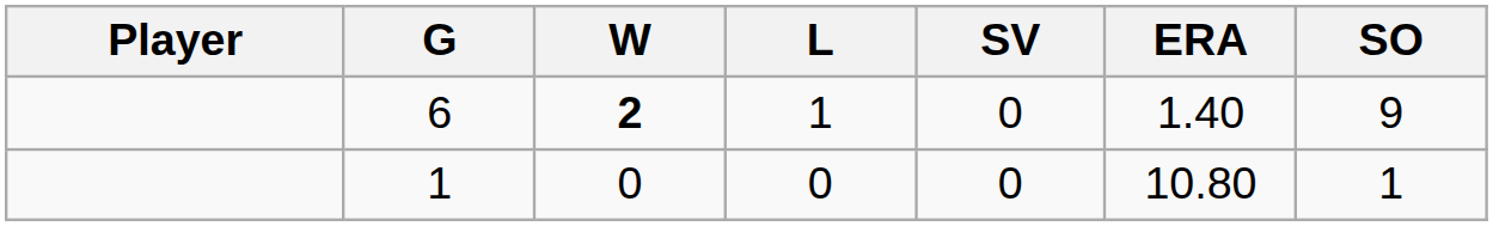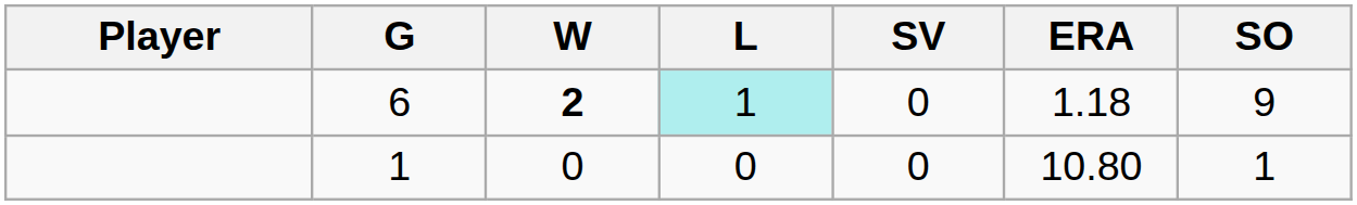6 | L: no background -> paleturquoise background
6 | ERA: 1.40 -> 1.18
